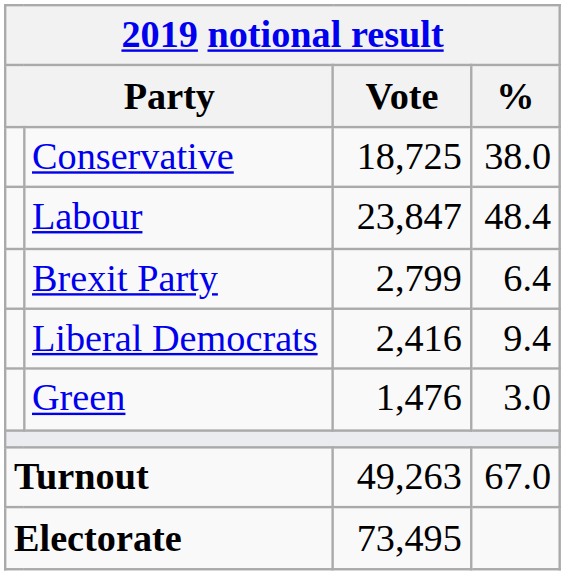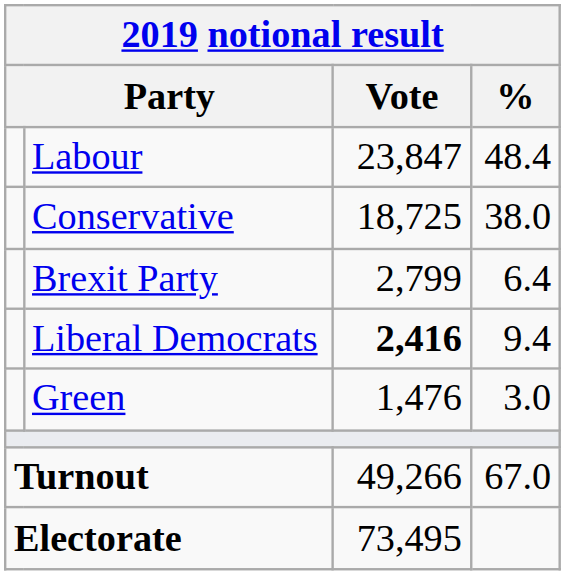rows swapped: Labour <-> Conservative
Liberal Democrats | Vote: normal -> bold
Turnout | Vote: 49,263 -> 49,266
